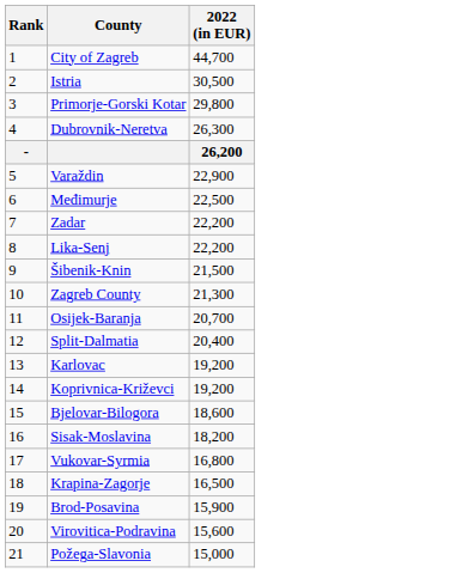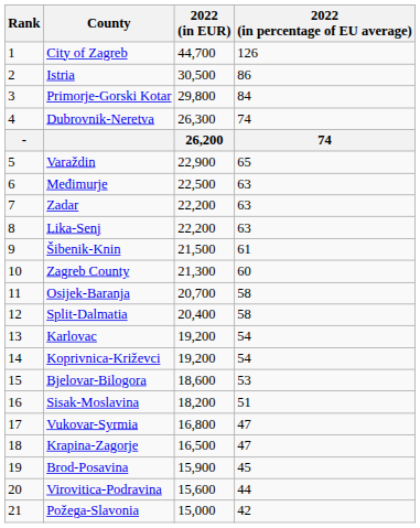+ column: 2022 (in percentage of EU average) | 126 | 86 | 84 | 74 | 74 | 65 | 63 | 63 | 63 | 61 | 60 | 58 | 58 | 54 | 54 | 53 | 51 | 47 | 47 | 45 | 44 | 42
